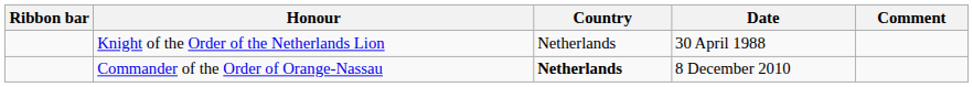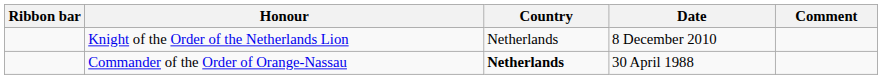Knight of the Order of the Netherlands Lion | Date: 30 April 1988 -> 8 December 2010
Commander of the Order of Orange-Nassau | Date: 8 December 2010 -> 30 April 1988
